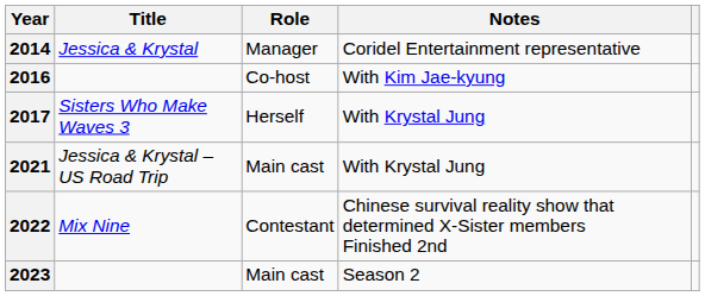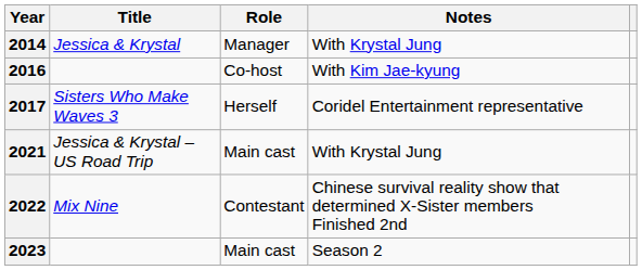2014 | Notes: Coridel Entertainment representative -> With Krystal Jung
2017 | Notes: With Krystal Jung -> Coridel Entertainment representative
